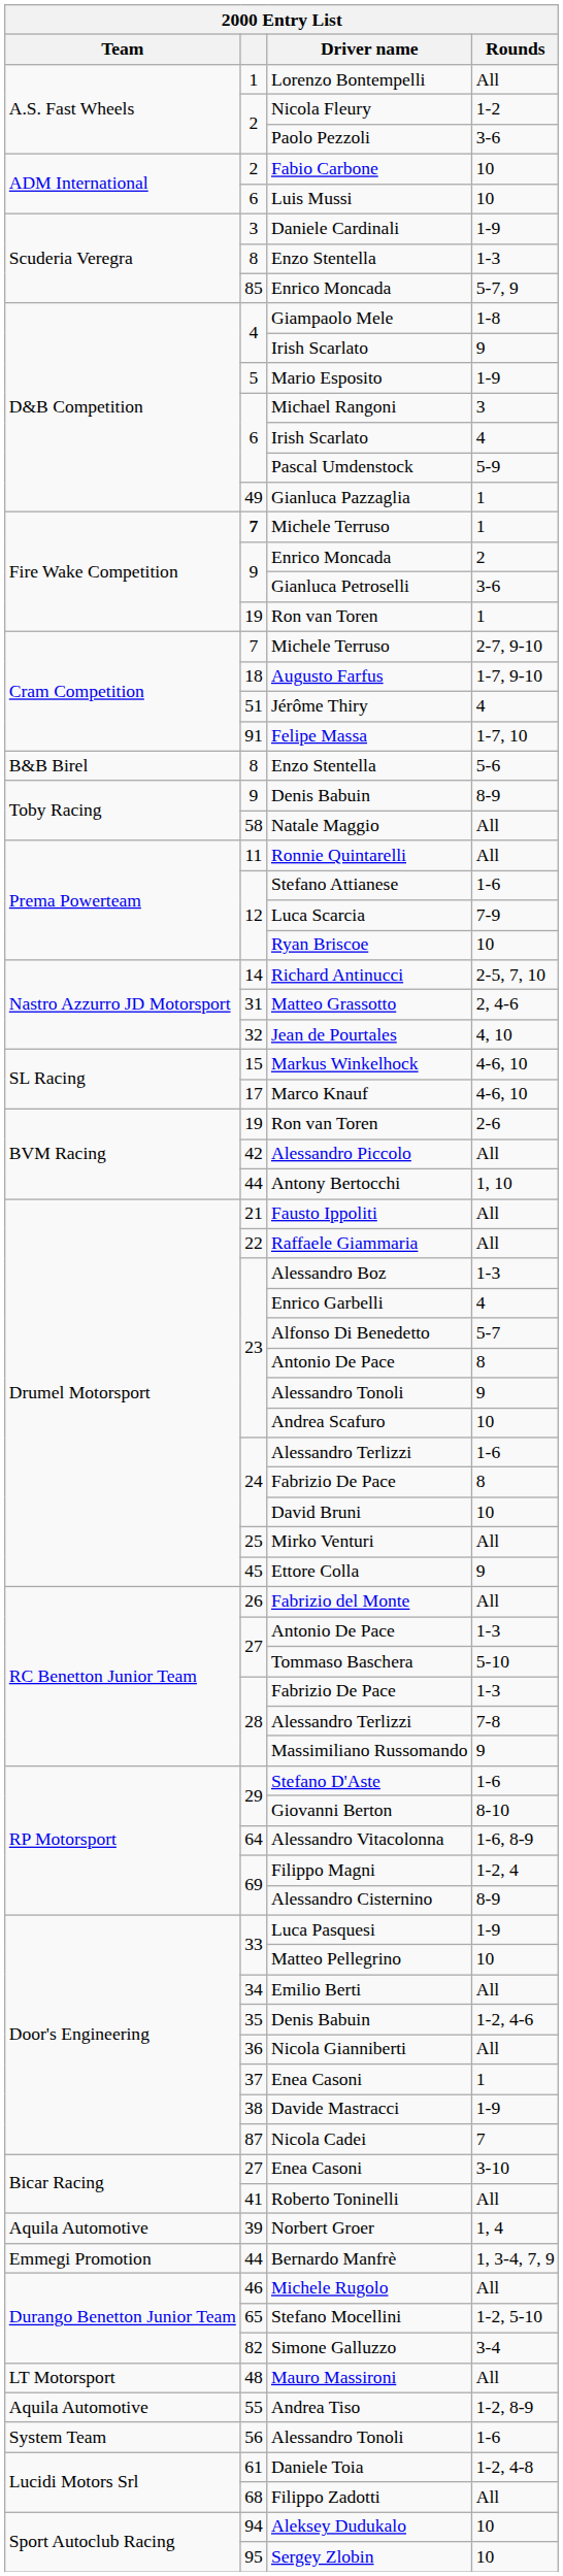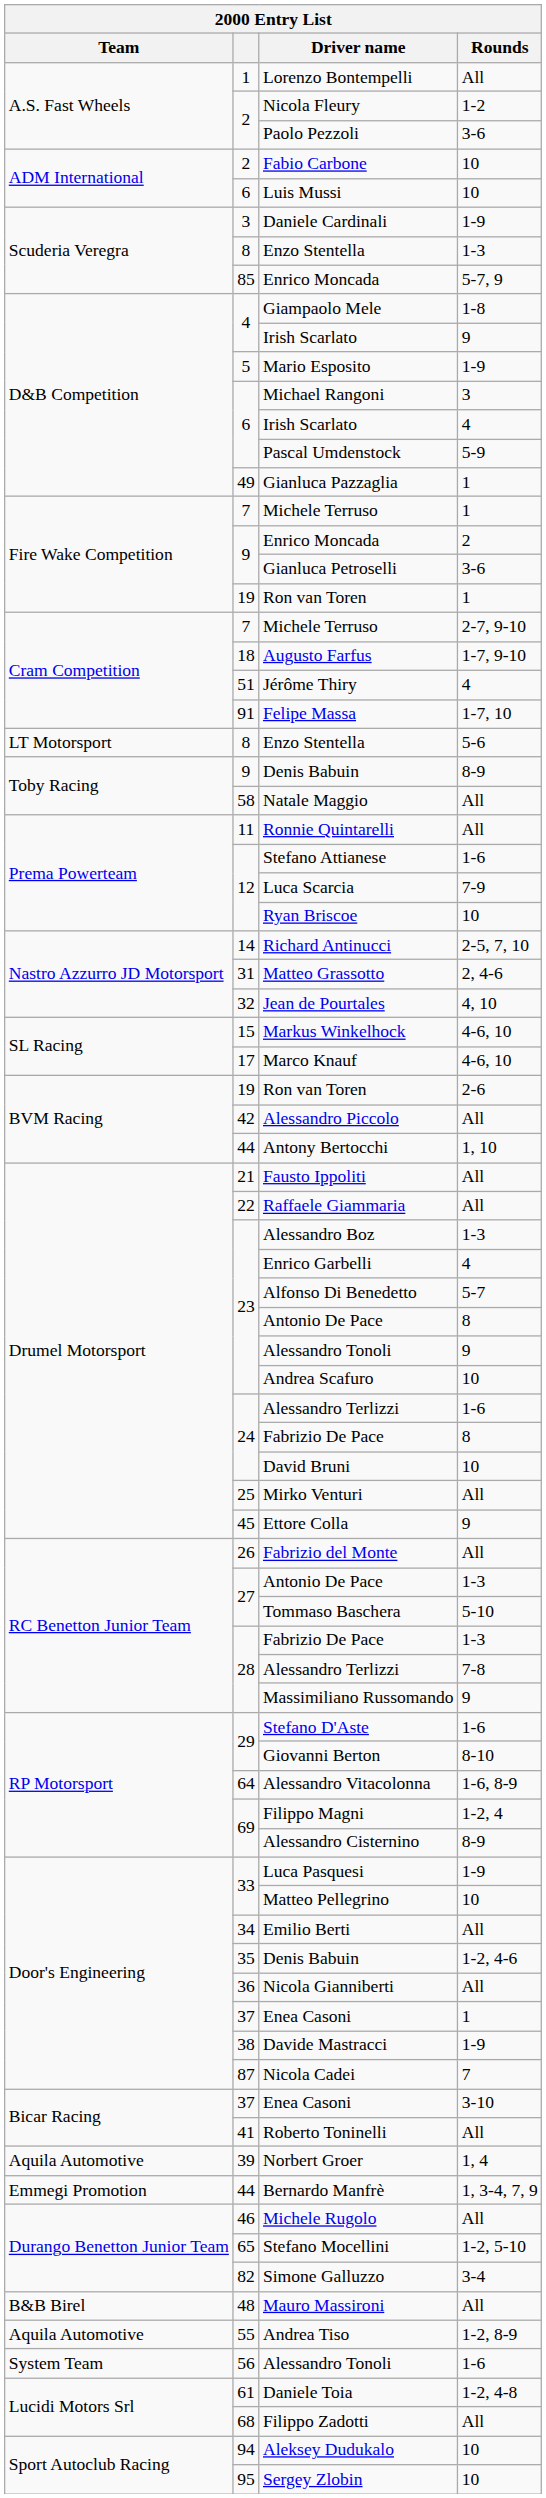Michele Terruso / 1 | column 2: bold -> normal
Enzo Stentella / 5-6 | Team: B&B Birel -> LT Motorsport
Enea Casoni / 3-10 | column 2: 27 -> 37
Mauro Massironi | Team: LT Motorsport -> B&B Birel
